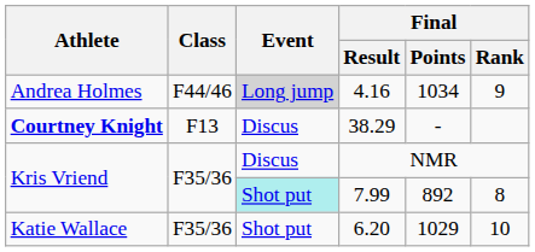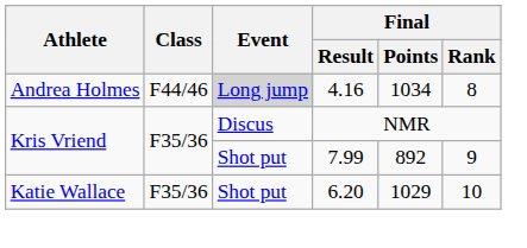4.16 | Final / Rank: 9 -> 8
- row: Courtney Knight | F13 | Discus | 38.29 | -
7.99 | Event: paleturquoise background -> no background
7.99 | Final / Rank: 8 -> 9
